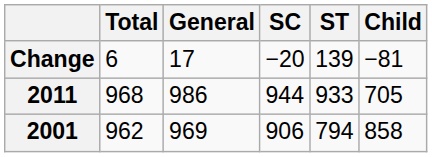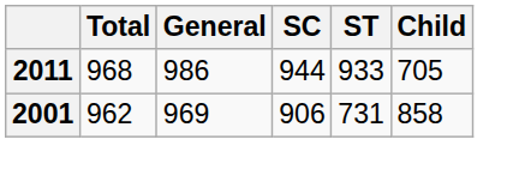- row: Change | 6 | 17 | −20 | 139 | −81
2001 | ST: 794 -> 731
